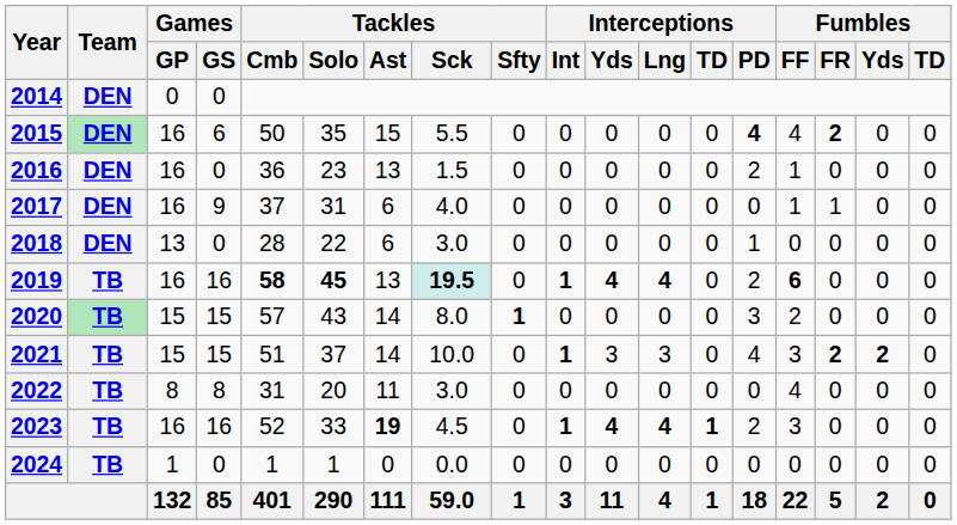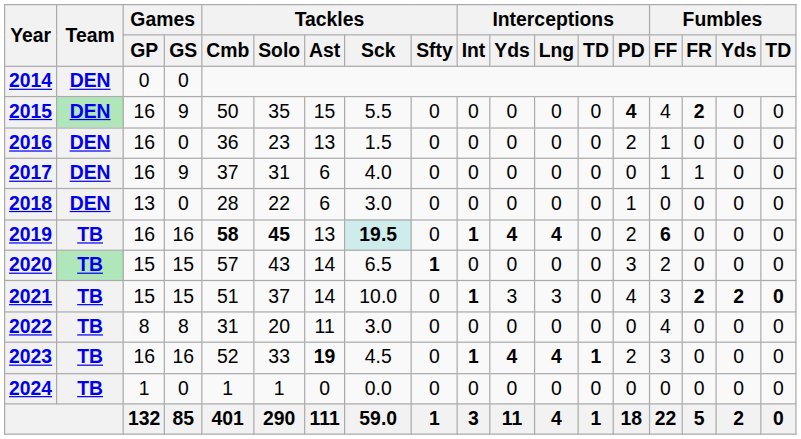2015 | Games / GS: 6 -> 9
2020 | Tackles / Sck: 8.0 -> 6.5
2021 | Fumbles / TD: normal -> bold
